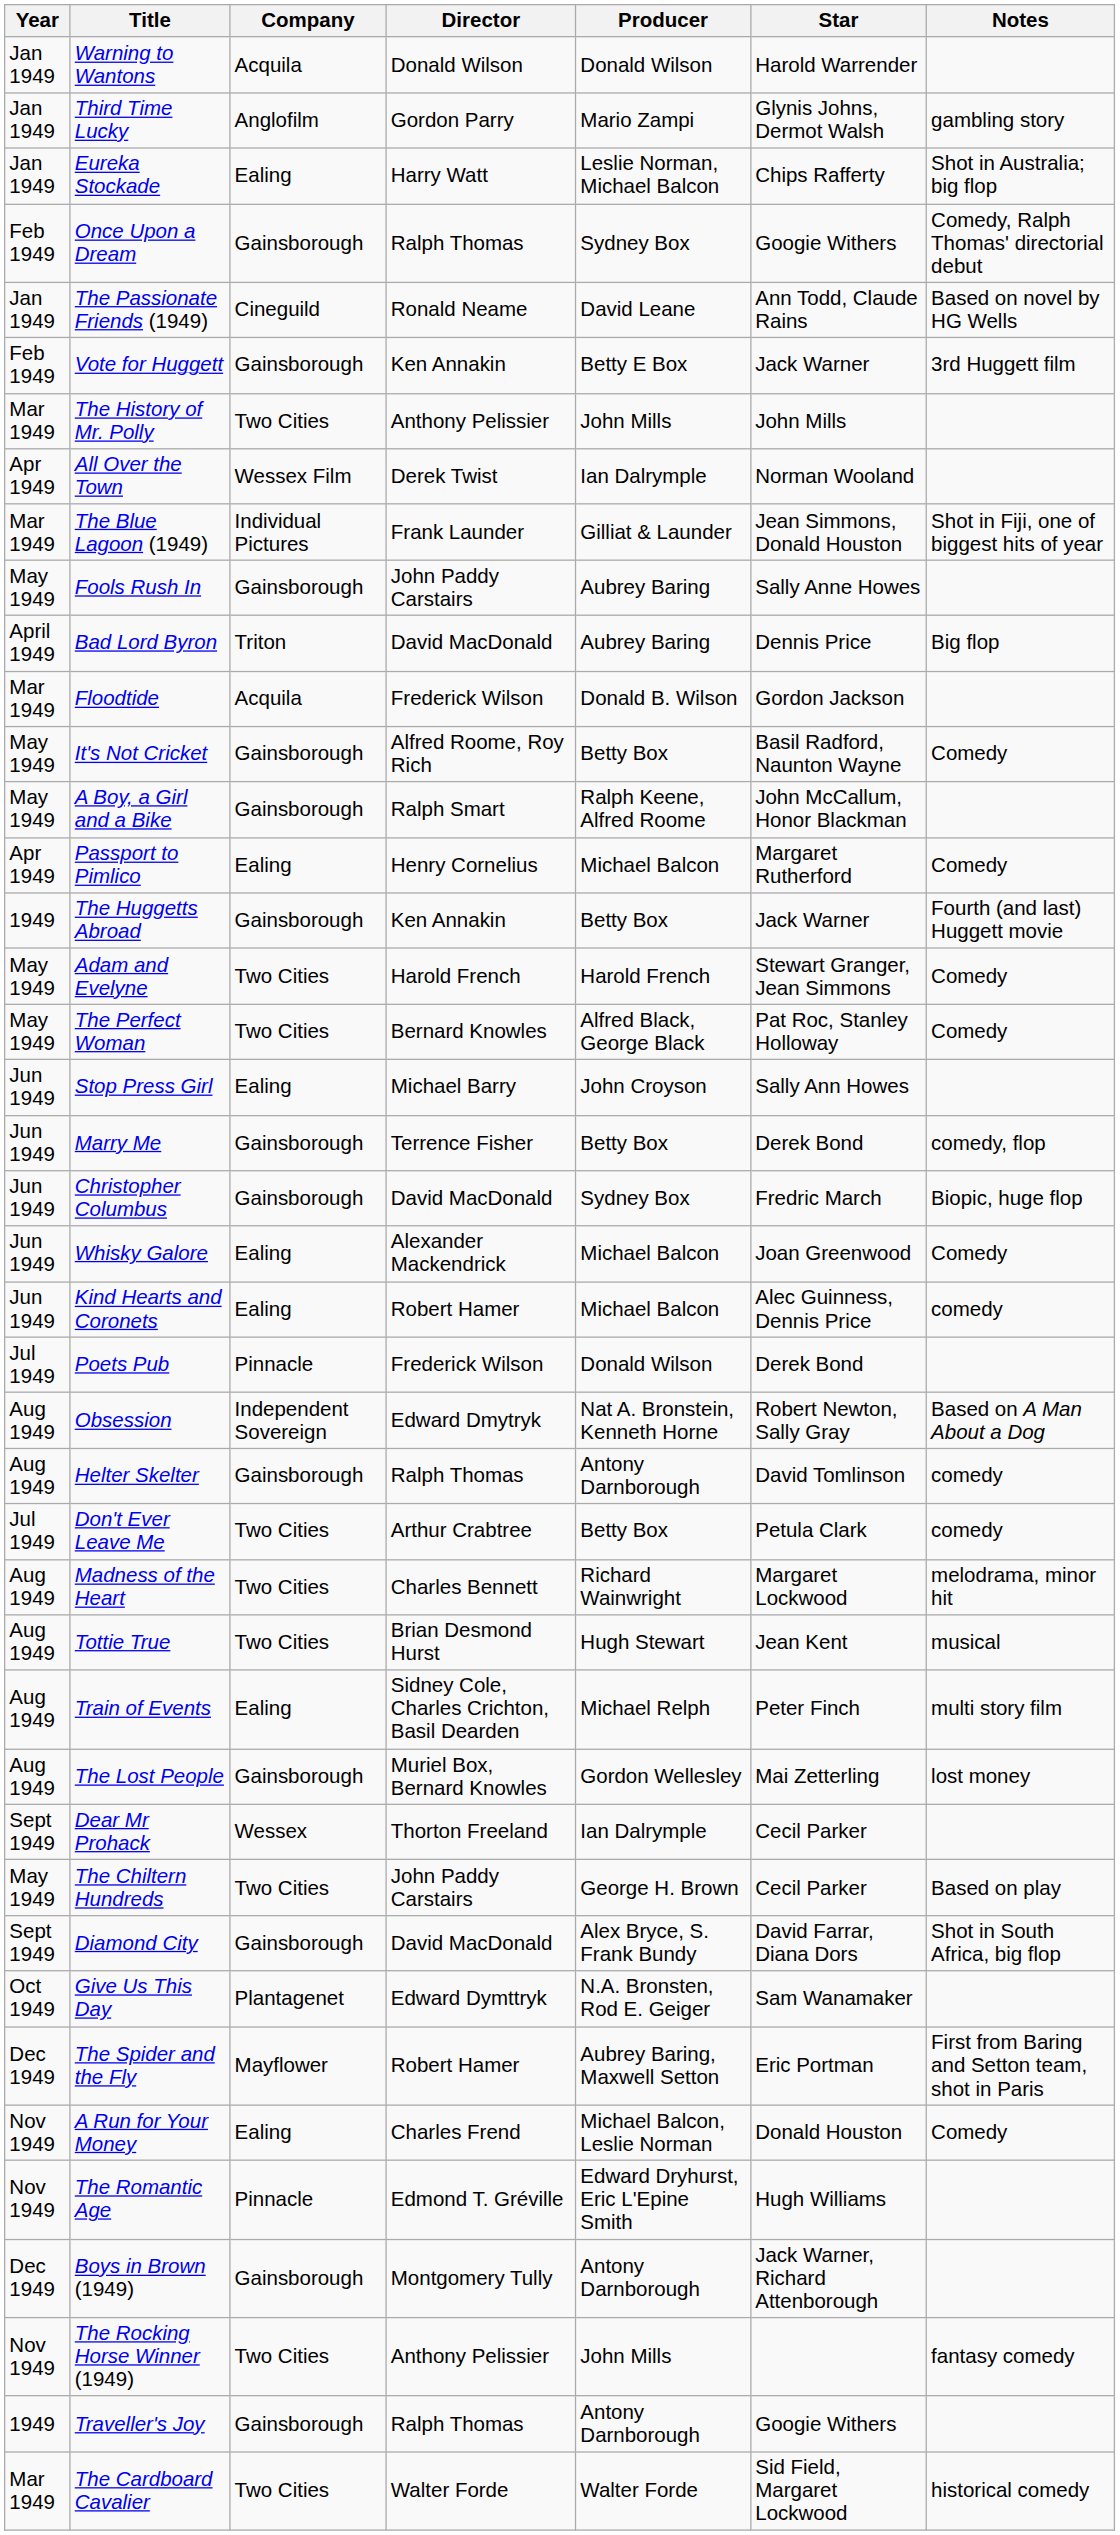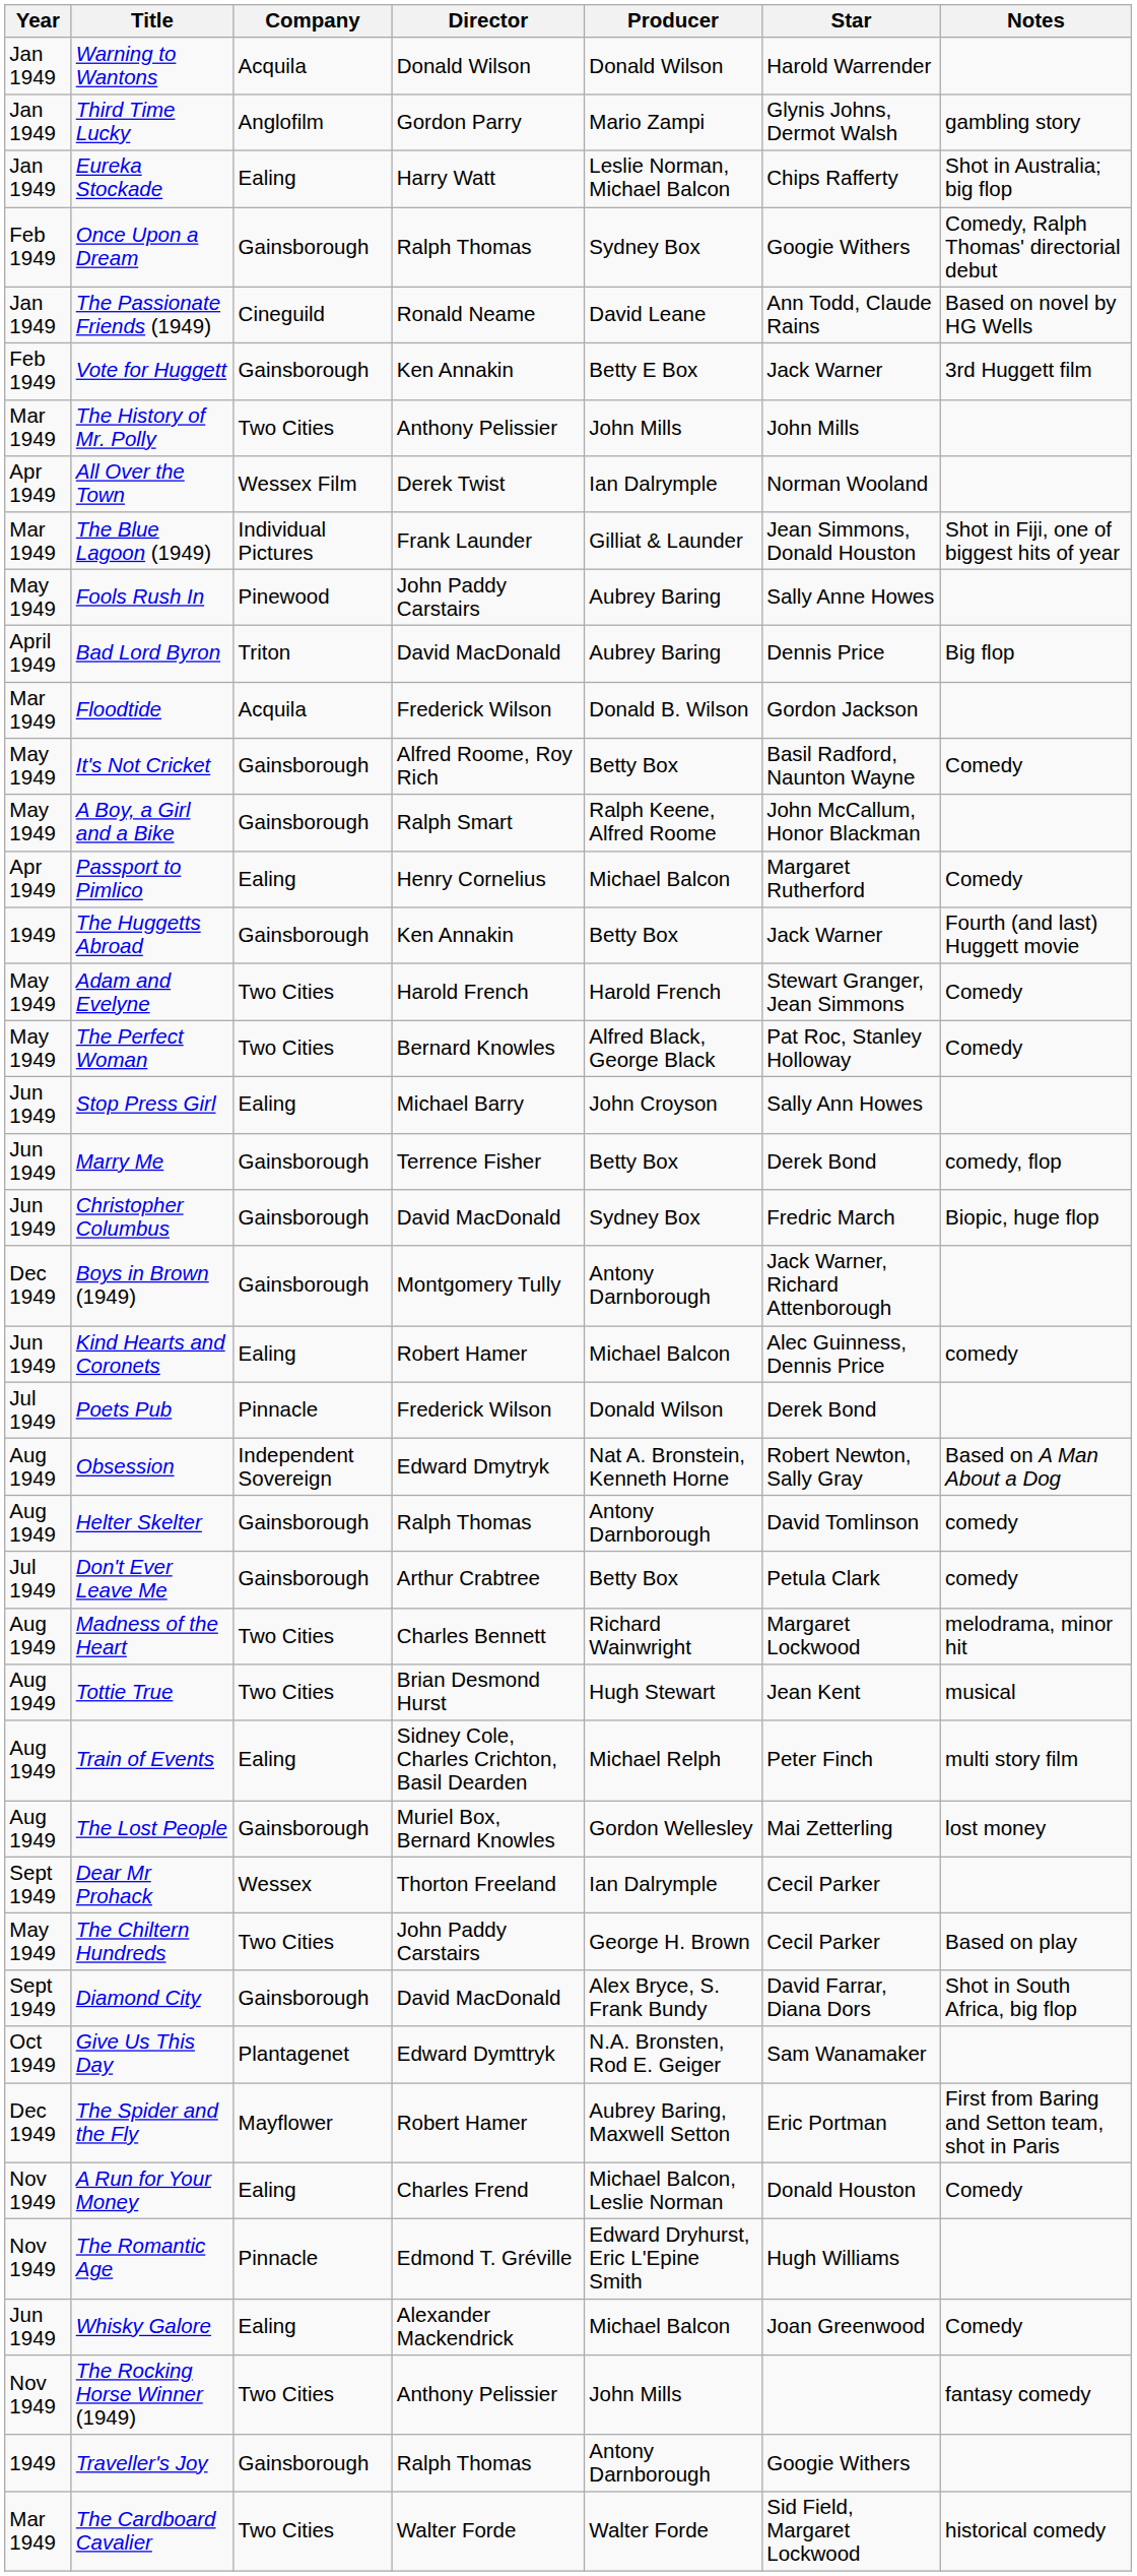Fools Rush In | Company: Gainsborough -> Pinewood
rows swapped: Whisky Galore <-> Boys in Brown (1949)
Don't Ever Leave Me | Company: Two Cities -> Gainsborough
